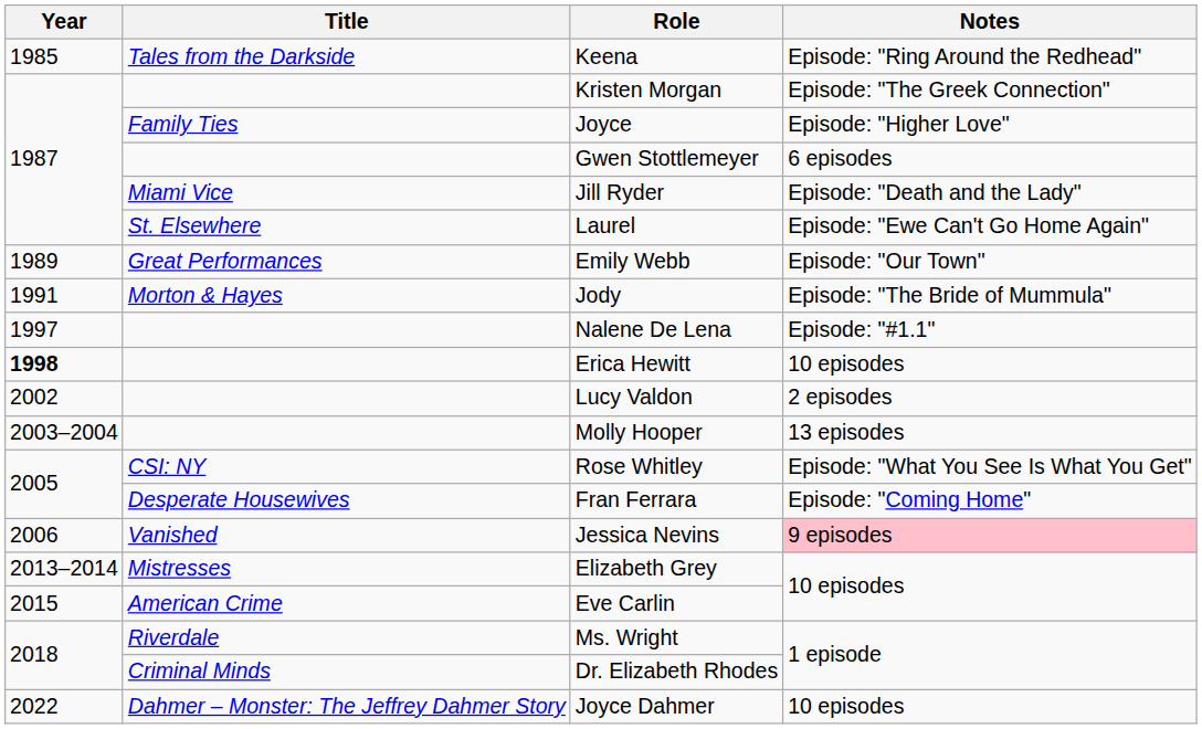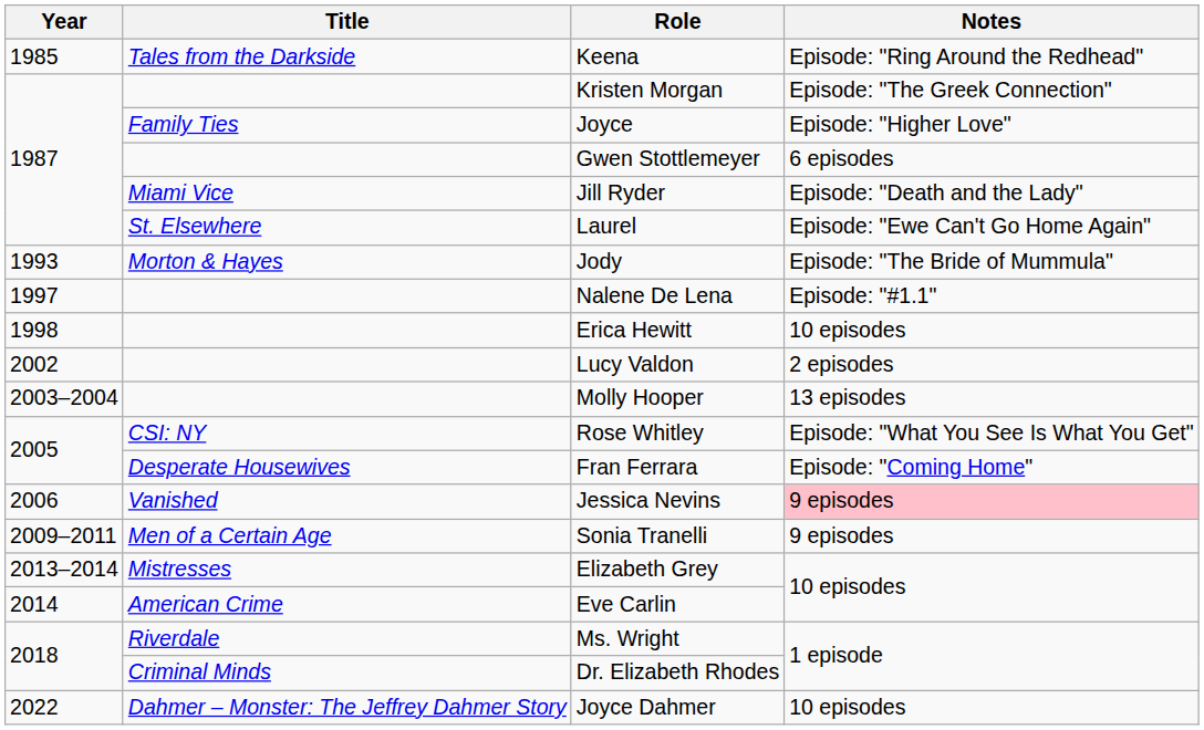- row: 1989 | Great Performances | Emily Webb | Episode: "Our Town"
Jody | Year: 1991 -> 1993
Erica Hewitt | Year: bold -> normal
+ row: 2009–2011 | Men of a Certain Age | Sonia Tranelli | 9 episodes
Eve Carlin | Year: 2015 -> 2014
